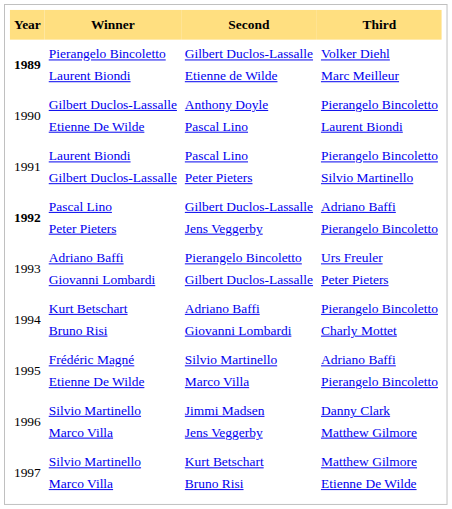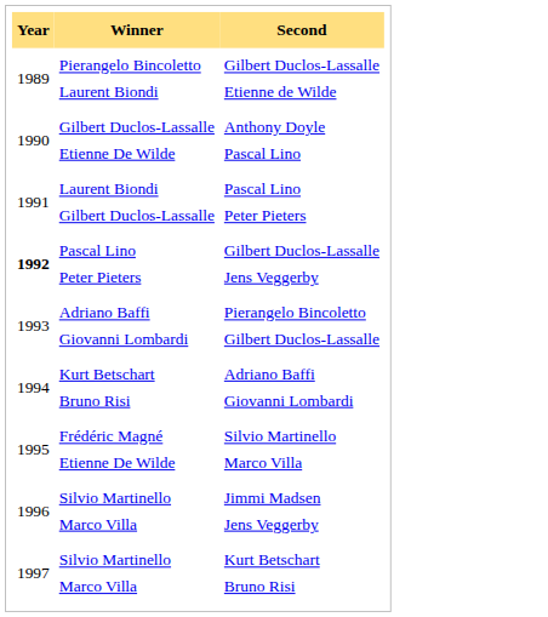- column: Third | Volker Diehl Marc Meilleur | Pierangelo Bincoletto Laurent Biondi | Pierangelo Bincoletto Silvio Martinello | Adriano Baffi Pierangelo Bincoletto | Urs Freuler Peter Pieters | Pierangelo Bincoletto Charly Mottet | Adriano Baffi Pierangelo Bincoletto | Danny Clark Matthew Gilmore | Matthew Gilmore Etienne De Wilde
Gilbert Duclos-Lassalle Etienne de Wilde | Year: bold -> normal
